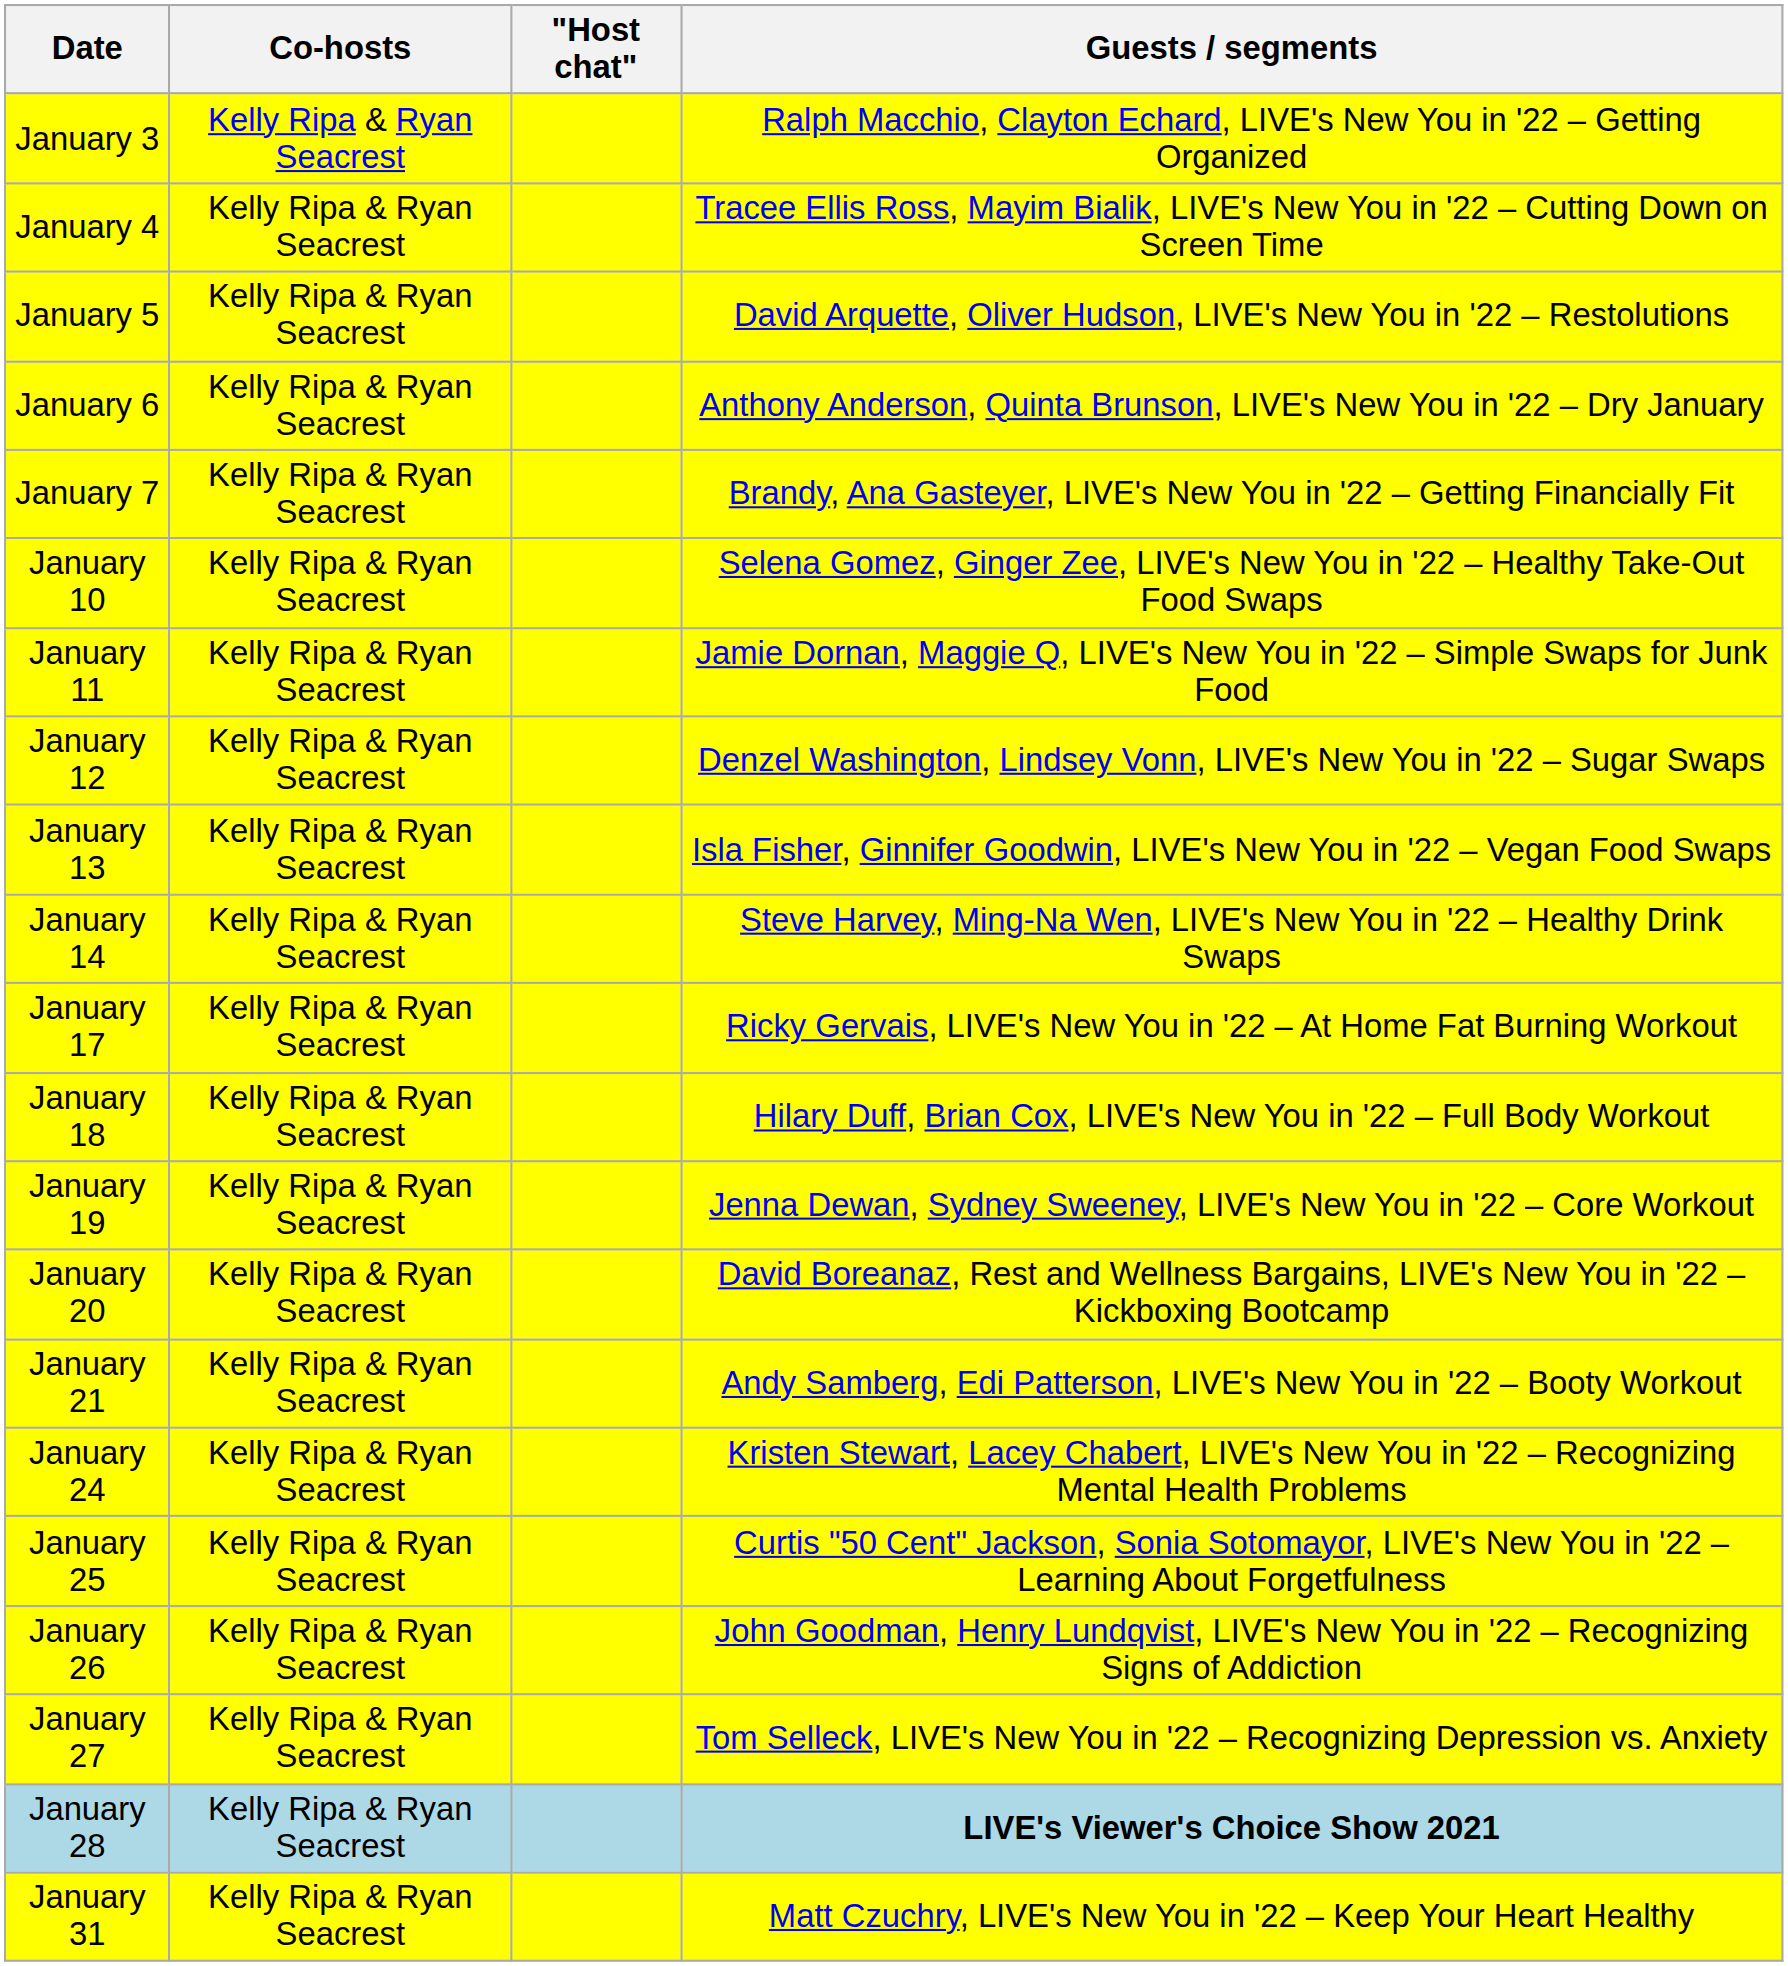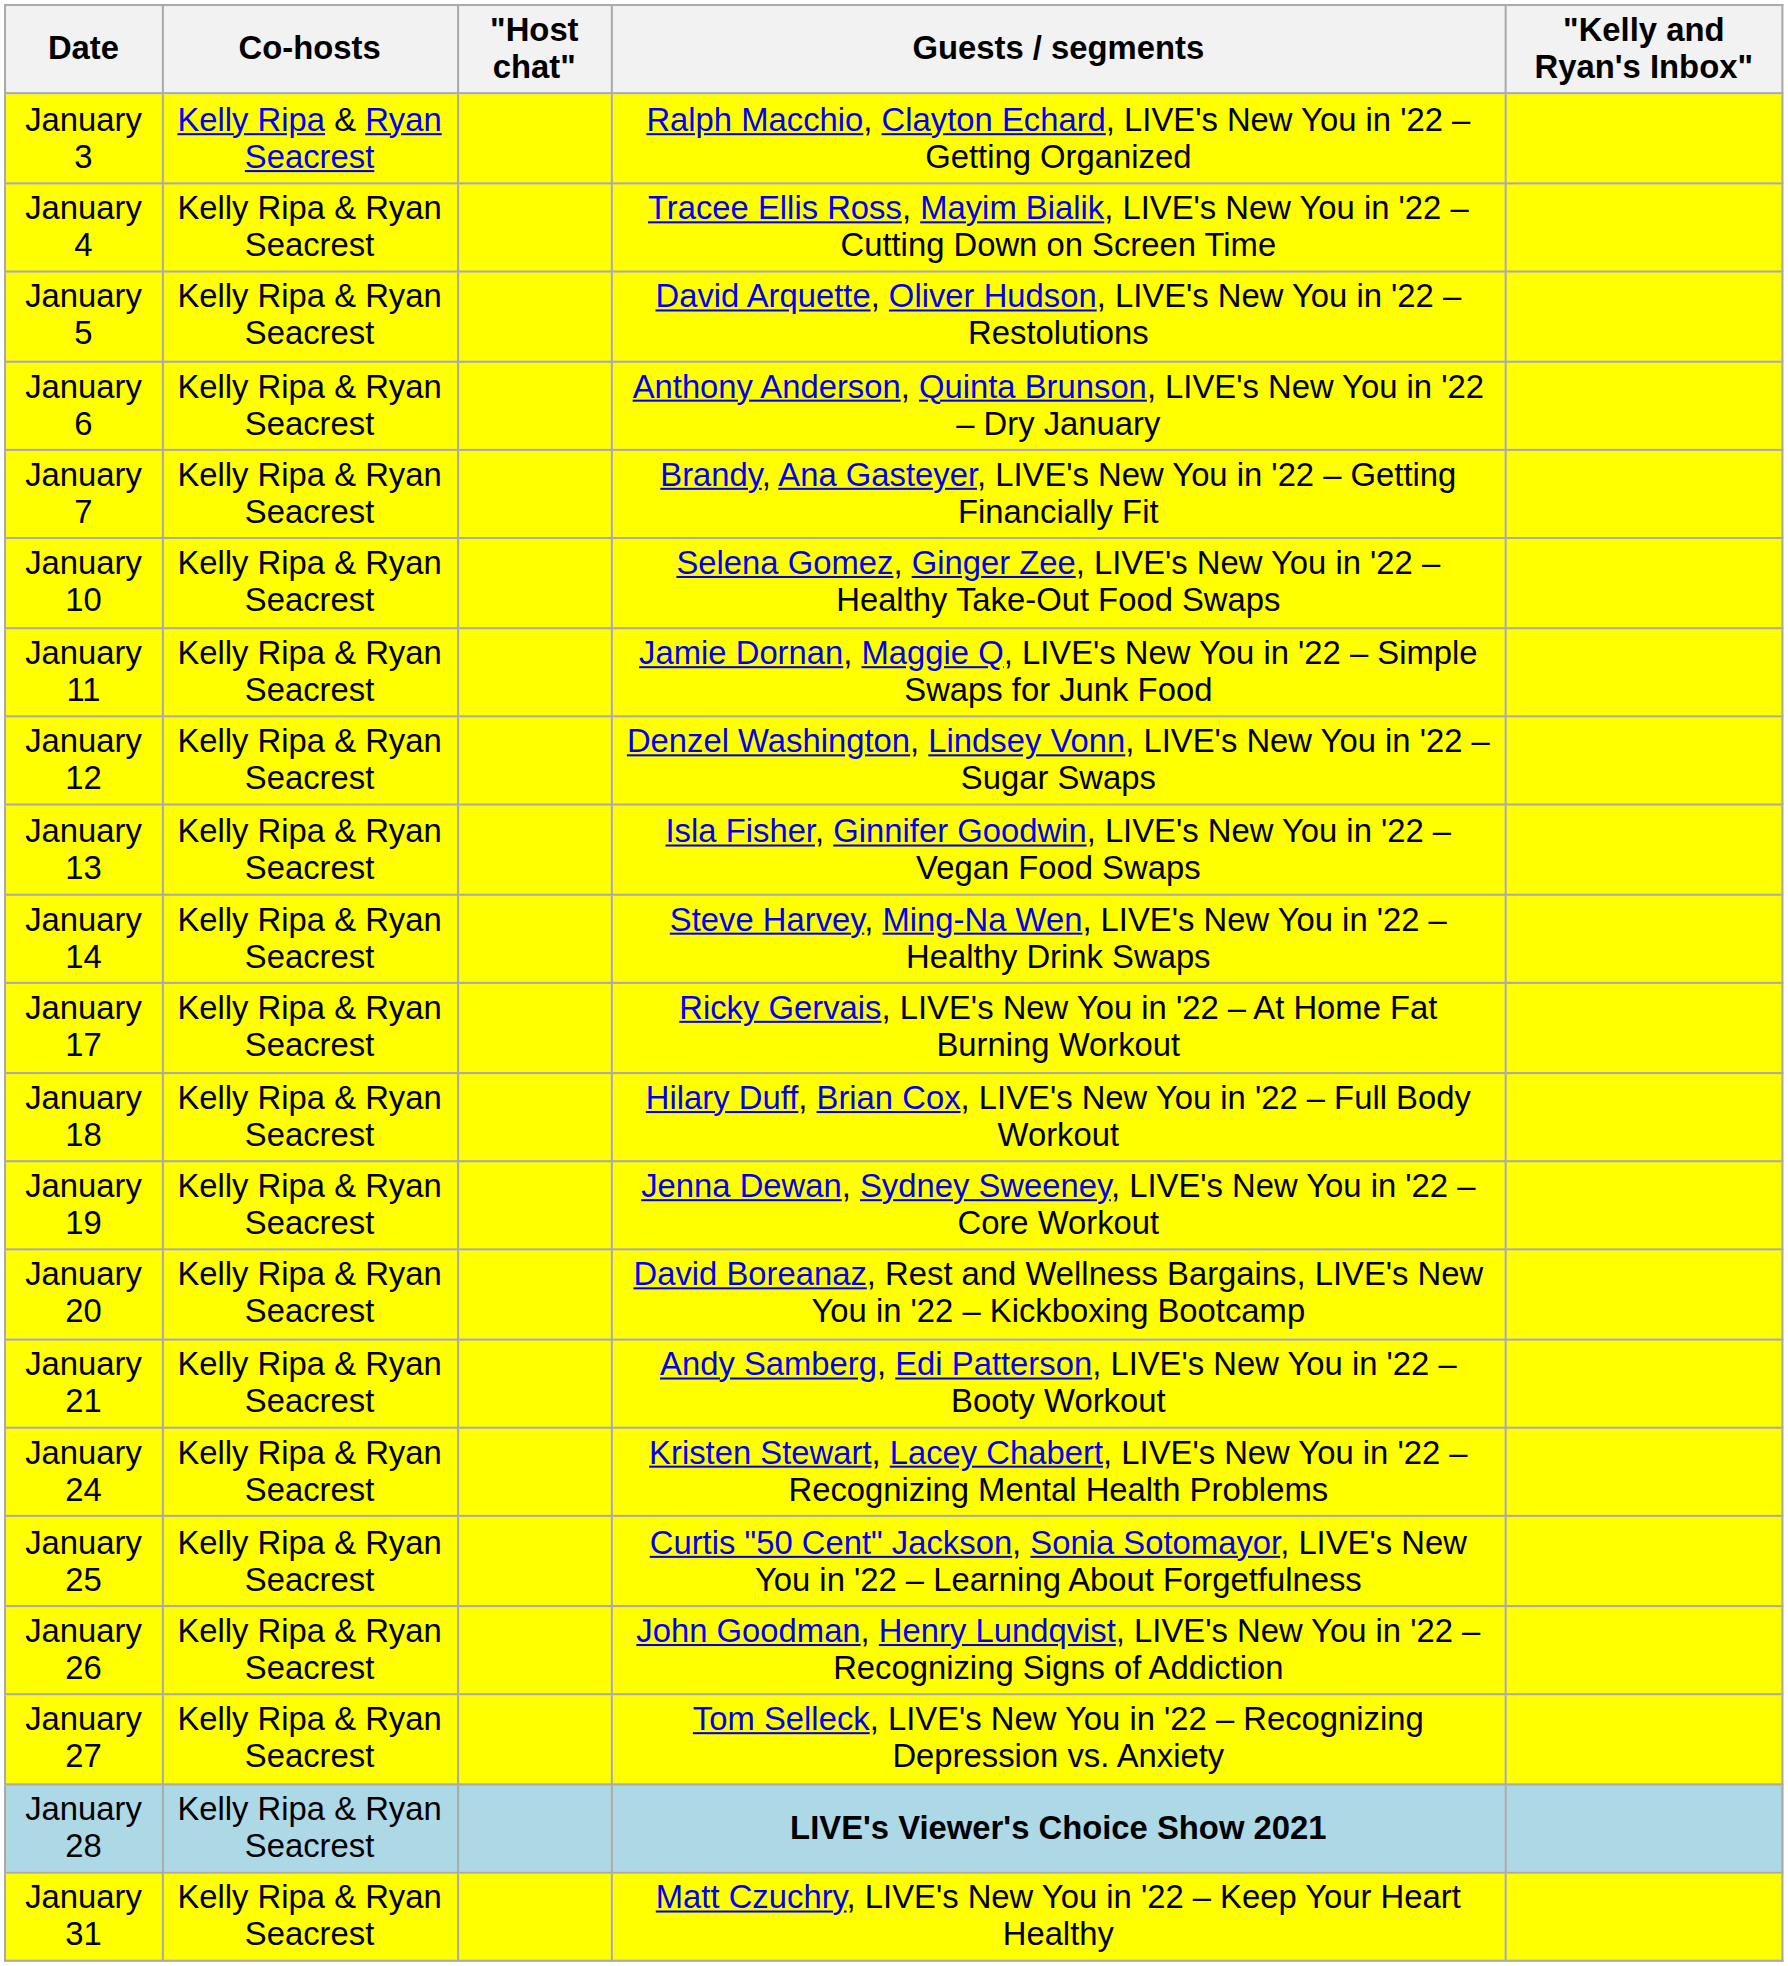+ column: "Kelly and Ryan's Inbox"
